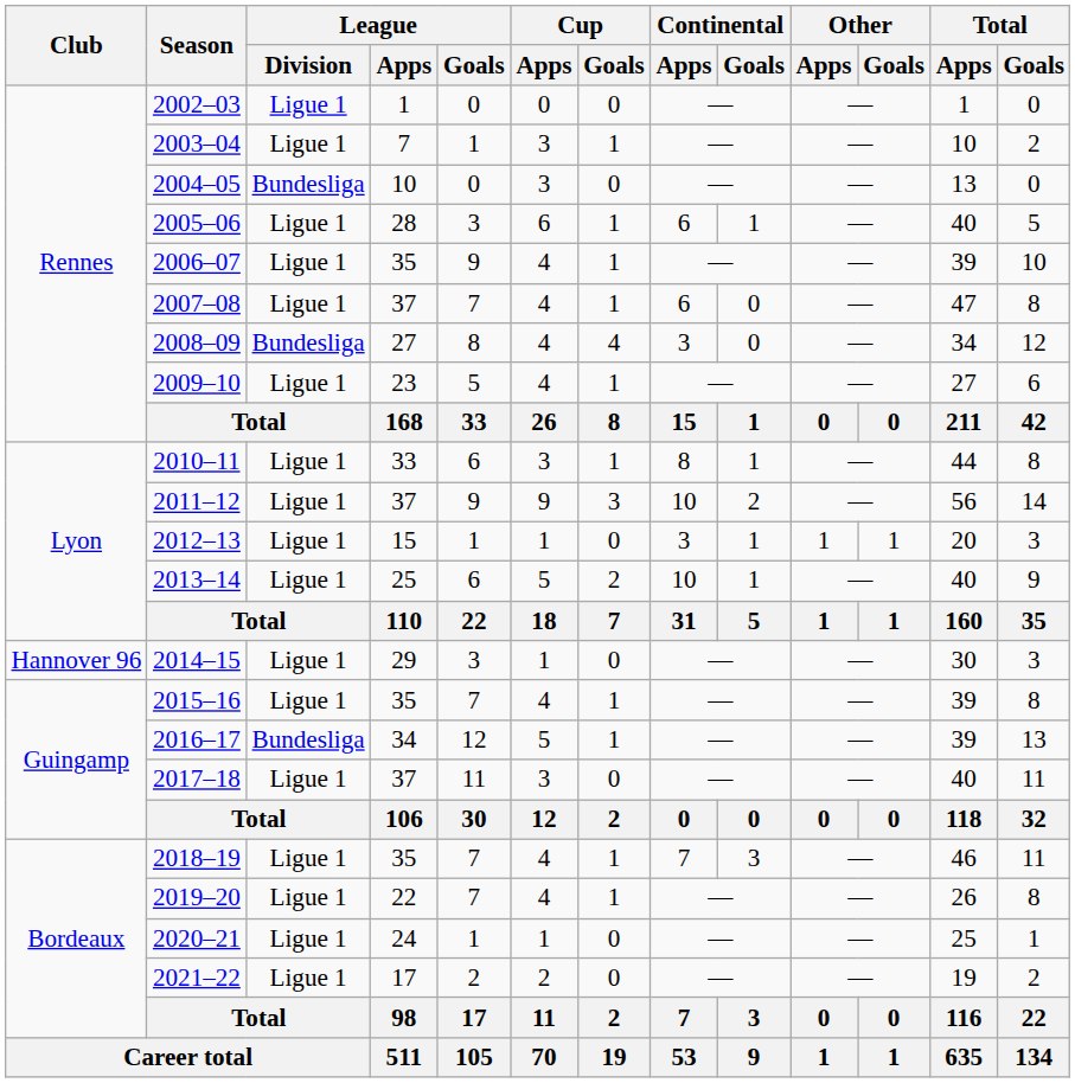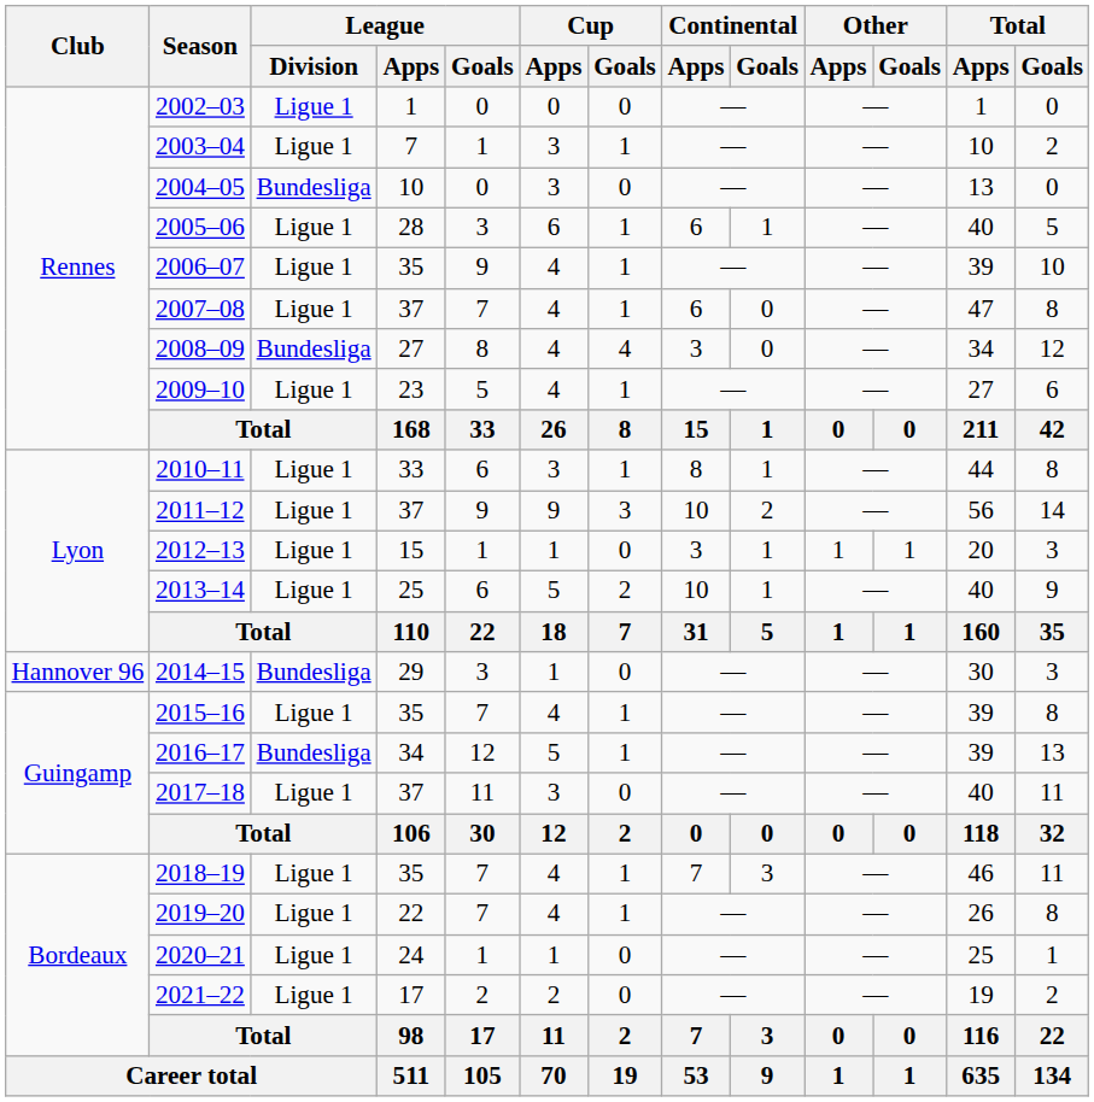2014–15 | League / Division: Ligue 1 -> Bundesliga
